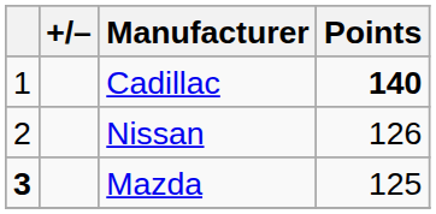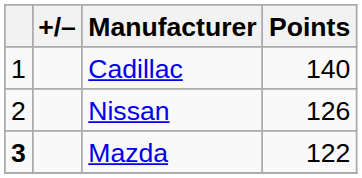Cadillac | Points: bold -> normal
Mazda | Points: 125 -> 122
